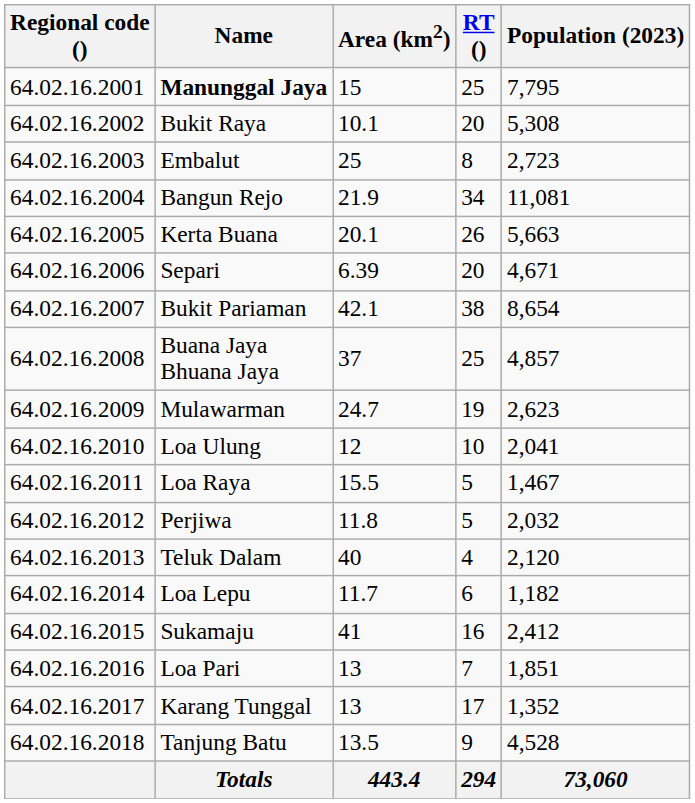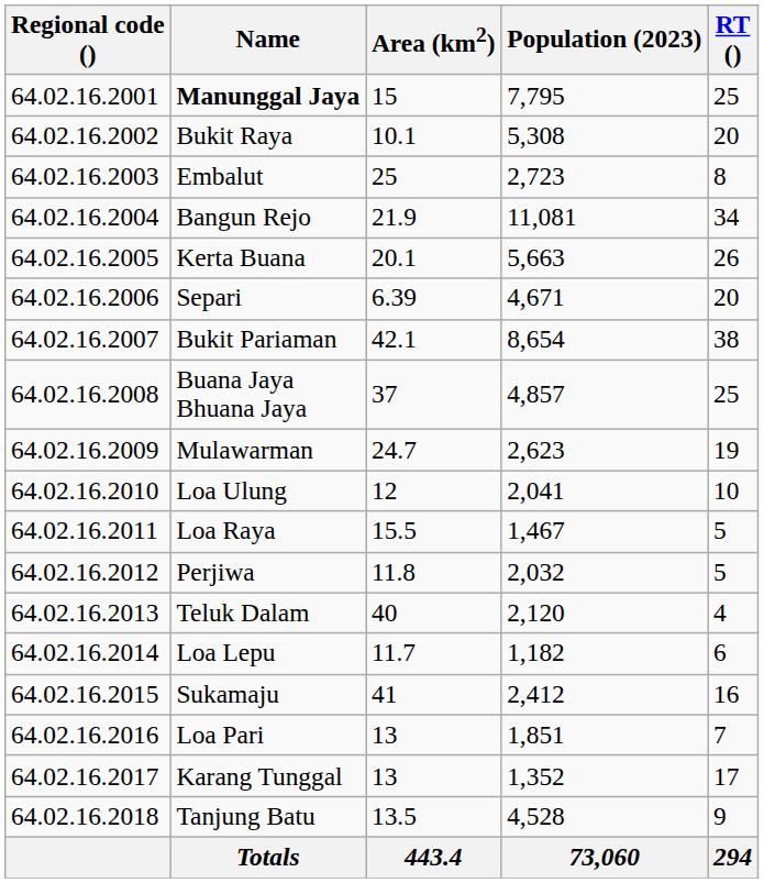columns swapped: Population (2023) <-> RT ()
